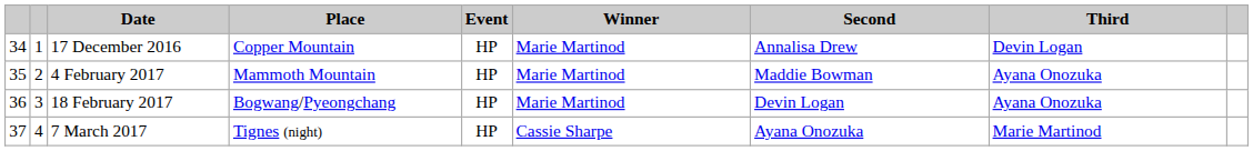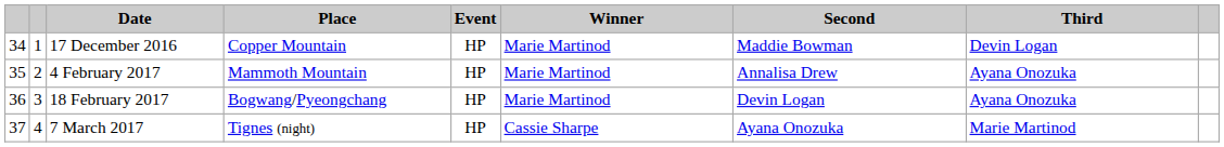17 December 2016 | Second: Annalisa Drew -> Maddie Bowman
4 February 2017 | Second: Maddie Bowman -> Annalisa Drew
